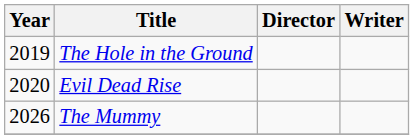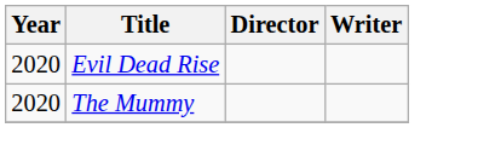- row: 2019 | The Hole in the Ground
The Mummy | Year: 2026 -> 2020
